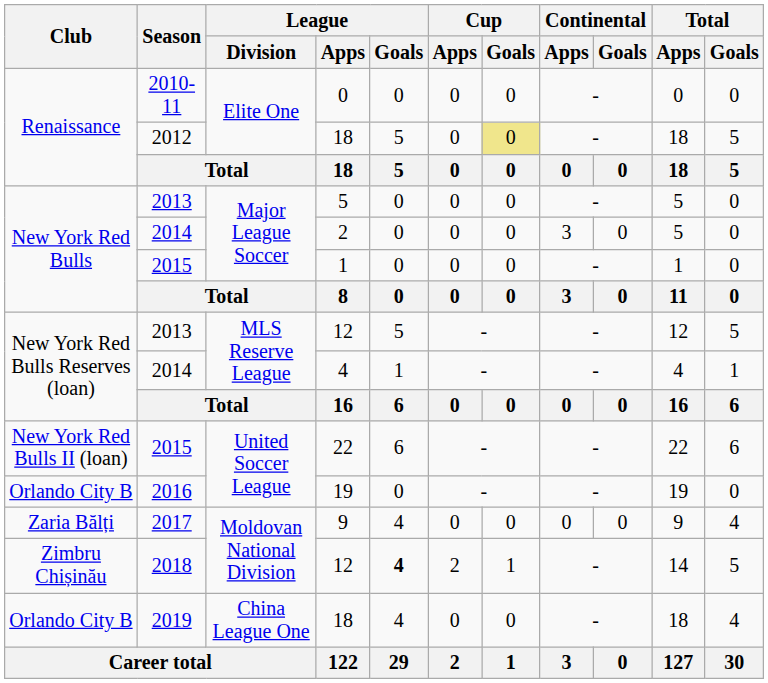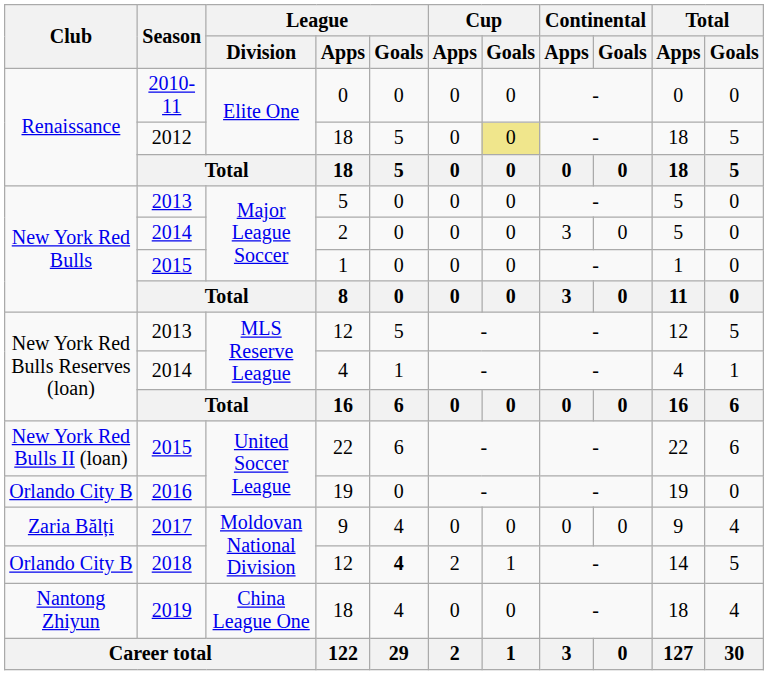2018 / 12 | Club: Zimbru Chișinău -> Orlando City B
2019 / 18 | Club: Orlando City B -> Nantong Zhiyun
